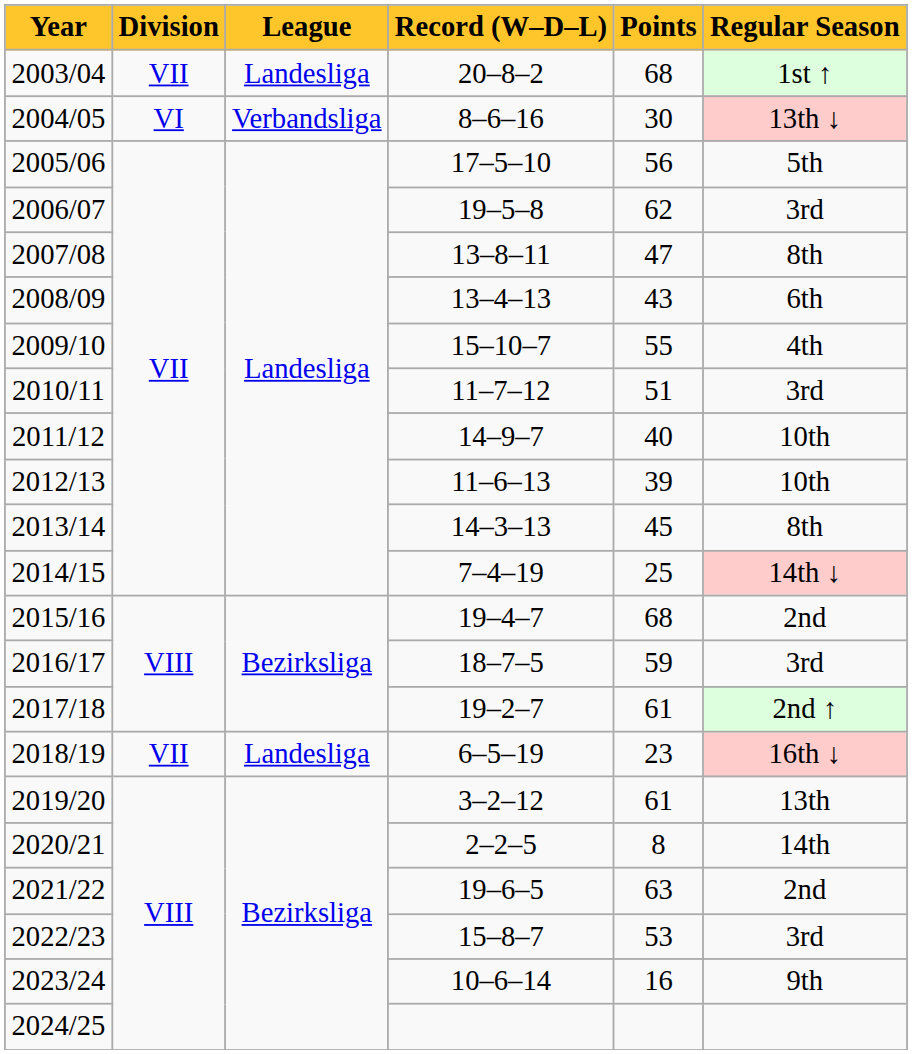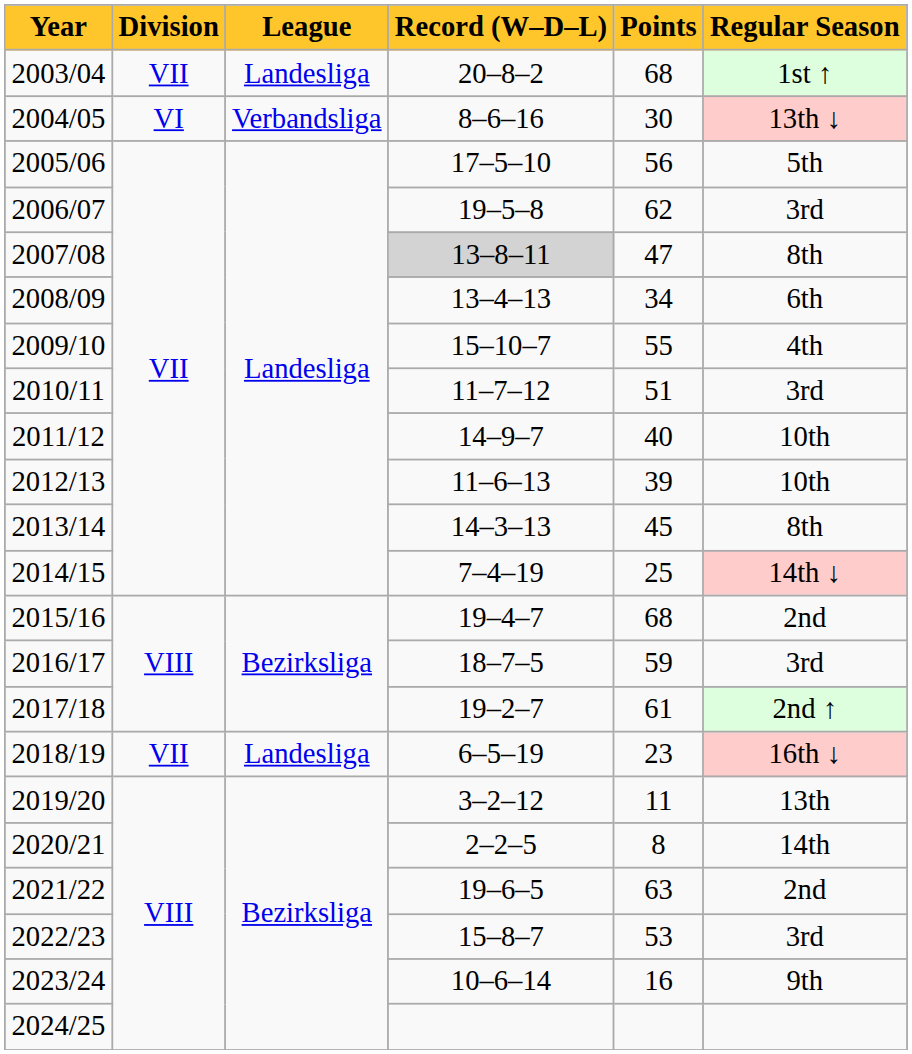2007/08 | Record (W–D–L): no background -> lightgrey background
2008/09 | Points: 43 -> 34
2019/20 | Points: 61 -> 11
